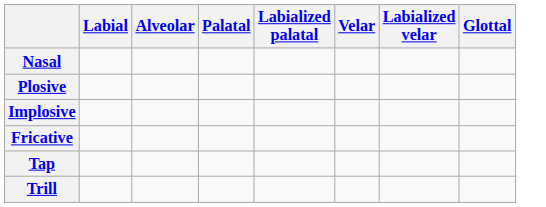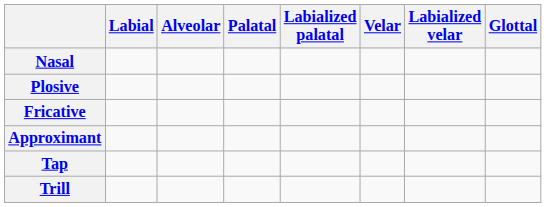- row: Implosive
+ row: Approximant
